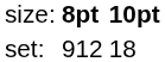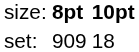set: | column 2: 912 -> 909
